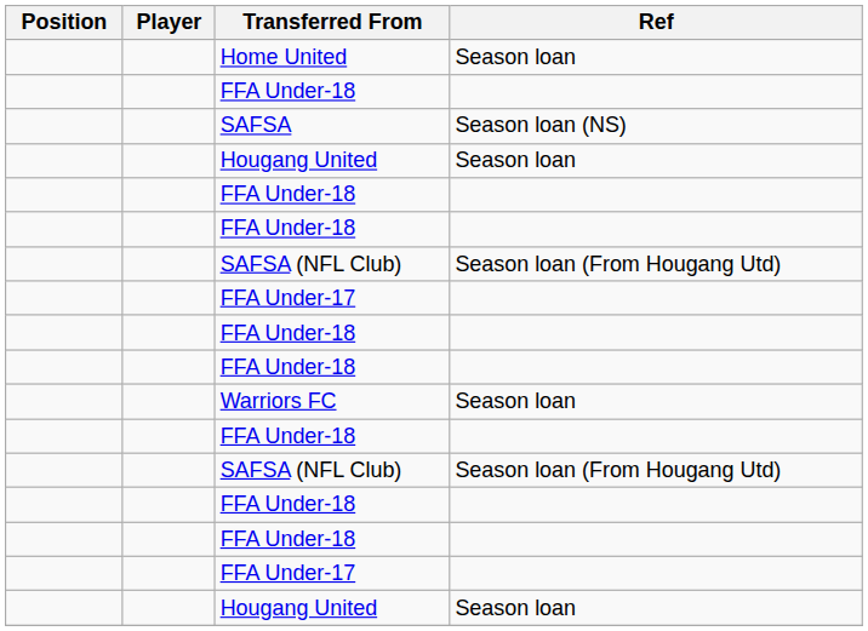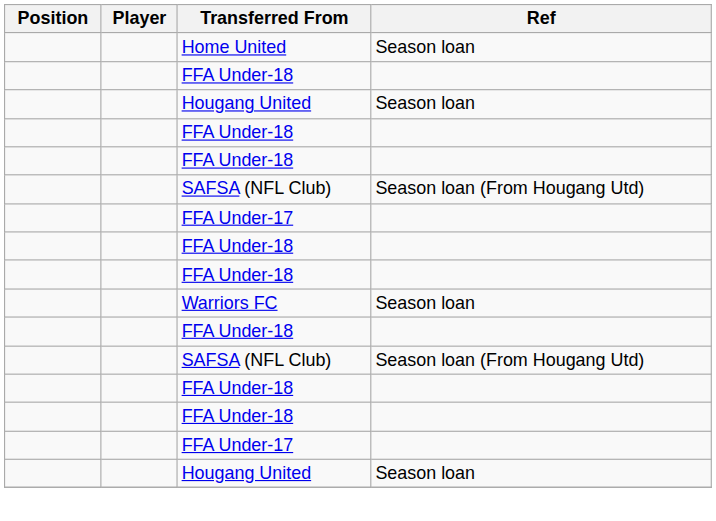- row: SAFSA | Season loan (NS)
